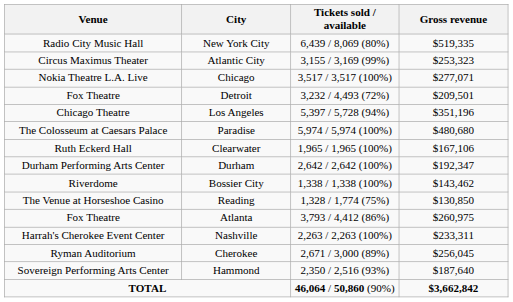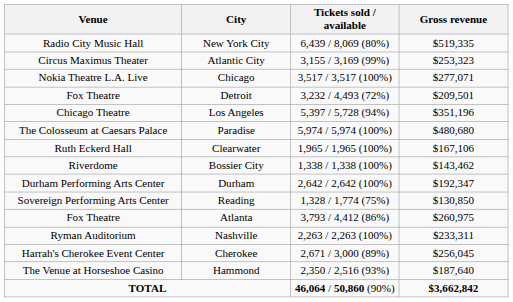rows swapped: Bossier City <-> Durham
Reading | Venue: The Venue at Horseshoe Casino -> Sovereign Performing Arts Center
Nashville | Venue: Harrah's Cherokee Event Center -> Ryman Auditorium
Cherokee | Venue: Ryman Auditorium -> Harrah's Cherokee Event Center
Hammond | Venue: Sovereign Performing Arts Center -> The Venue at Horseshoe Casino
